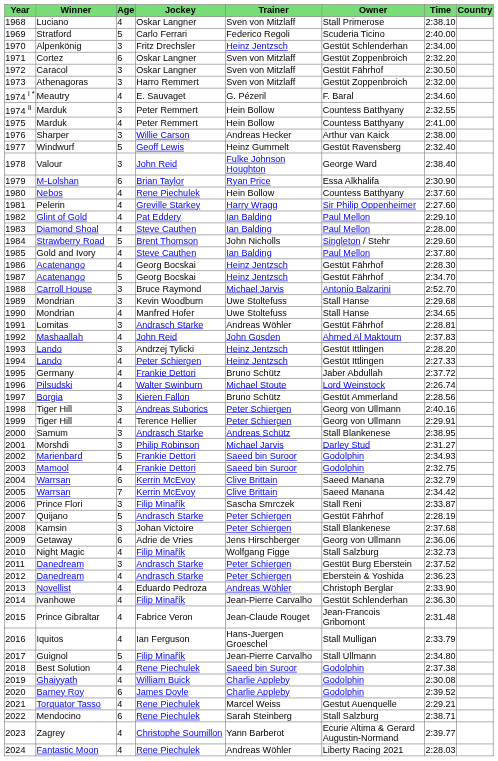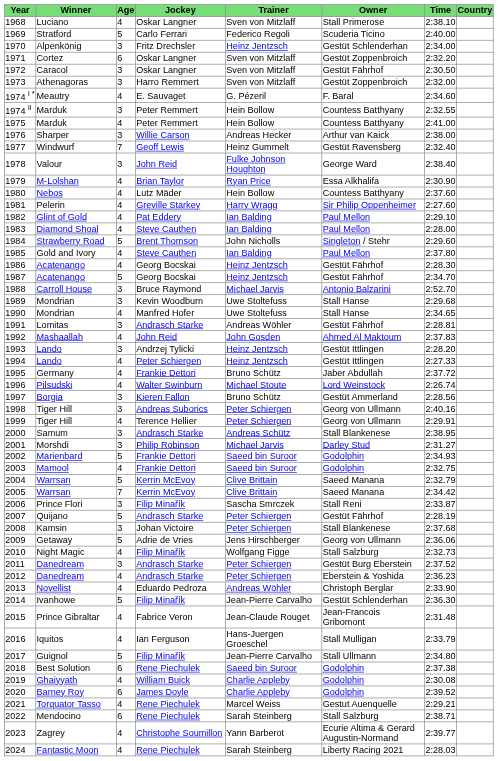1977 | Age: 5 -> 7
1979 | Age: 6 -> 4
1980 | Jockey: Rene Piechulek -> Lutz Mäder
2004 | Age: 6 -> 5
2009 | Age: 6 -> 5
2014 | Age: 4 -> 5
2018 | Age: 4 -> 6
2024 | Trainer: Andreas Wöhler -> Sarah Steinberg
